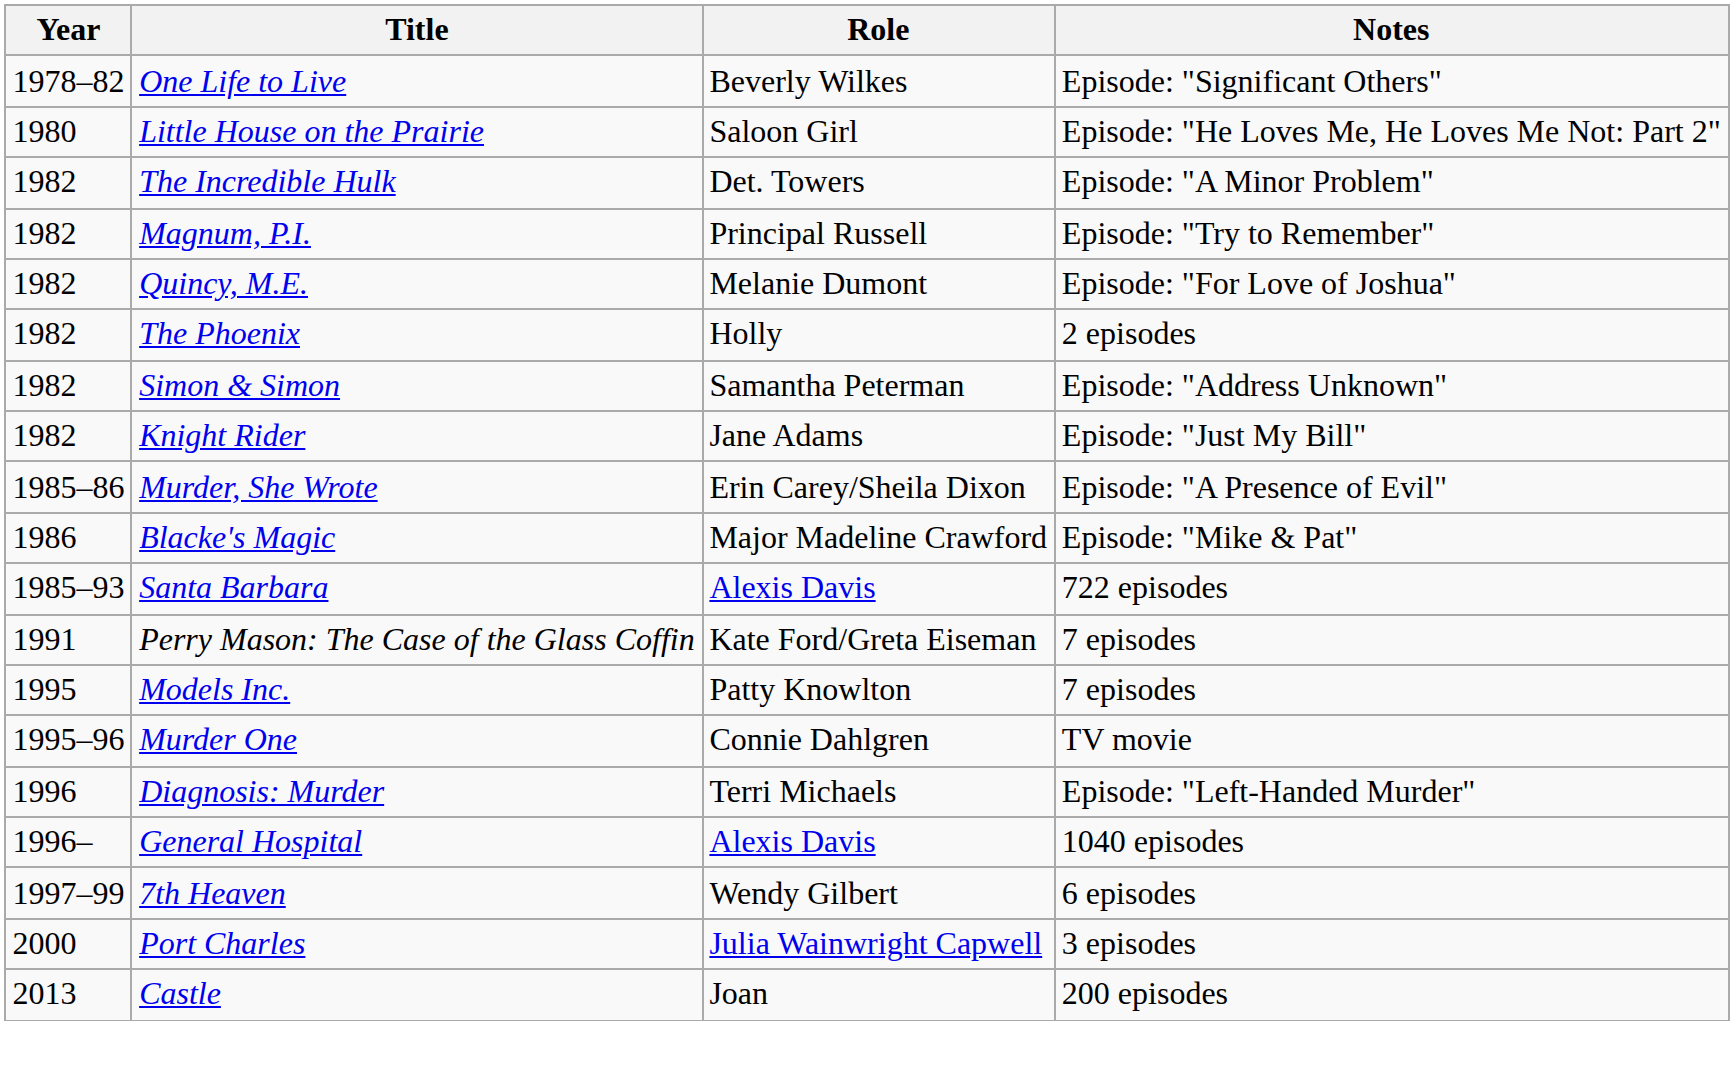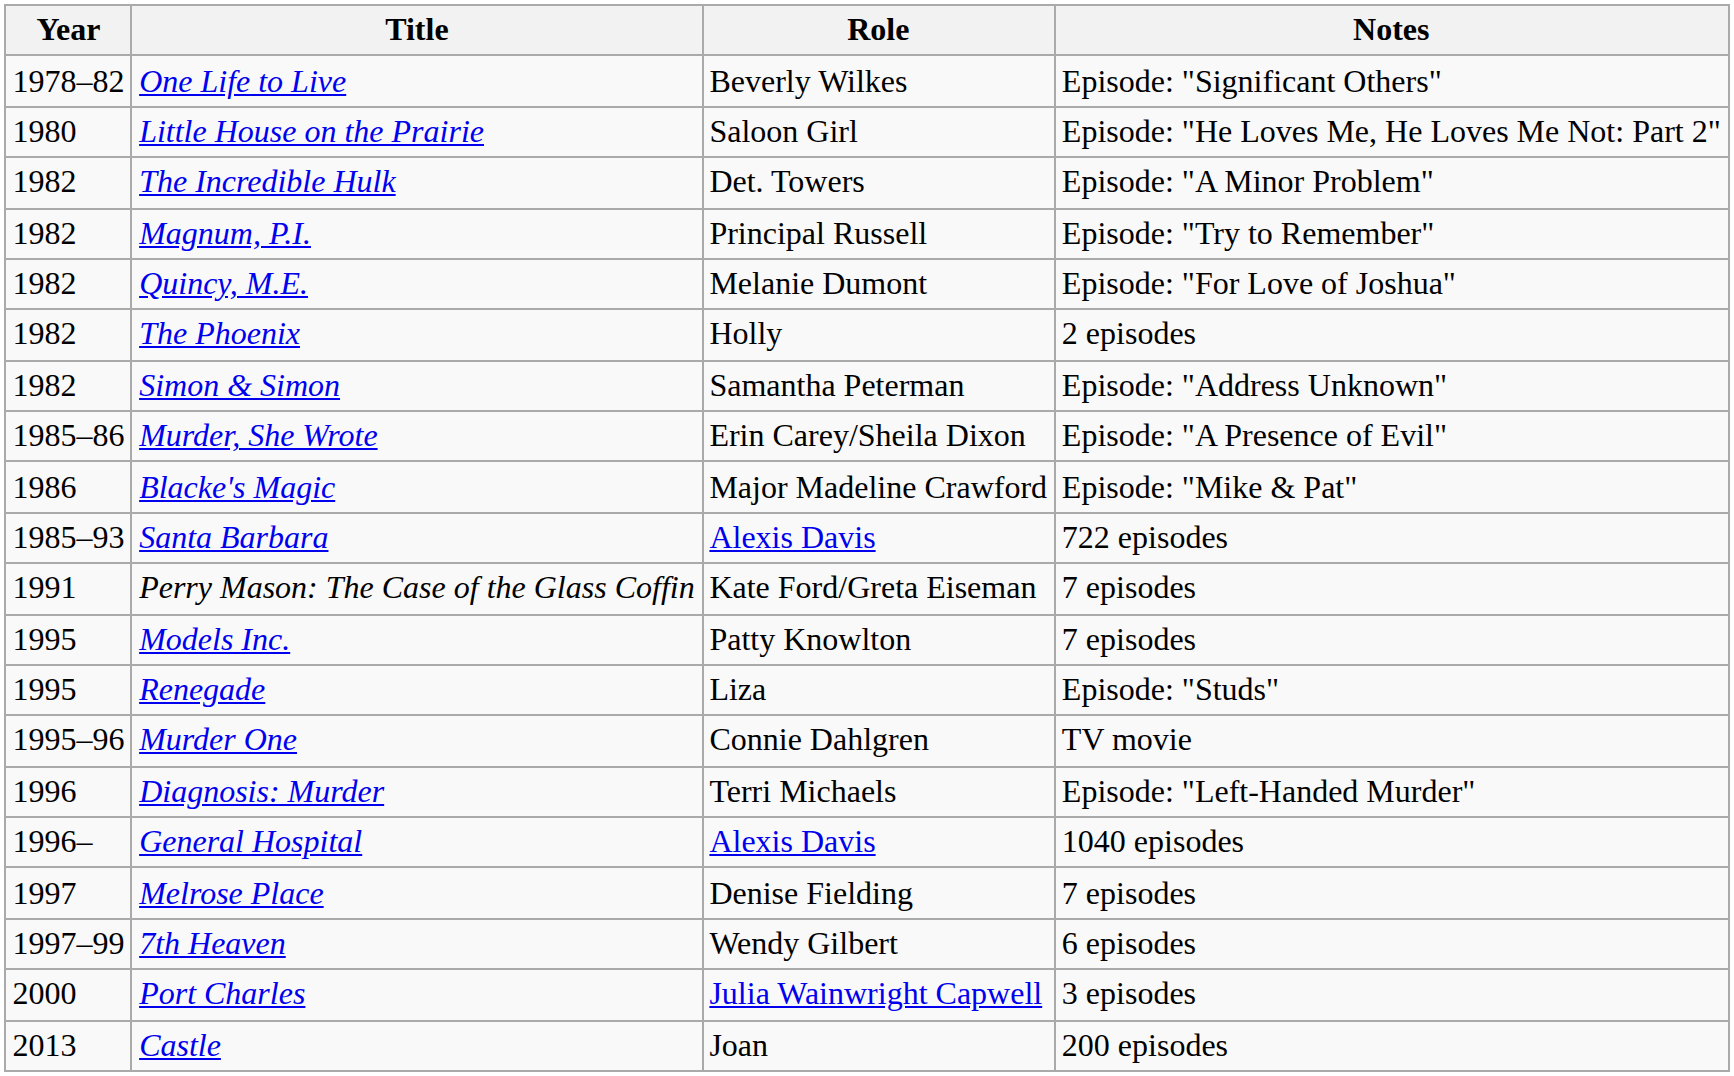- row: 1982 | Knight Rider | Jane Adams | Episode: "Just My Bill"
+ row: 1995 | Renegade | Liza | Episode: "Studs"
+ row: 1997 | Melrose Place | Denise Fielding | 7 episodes
